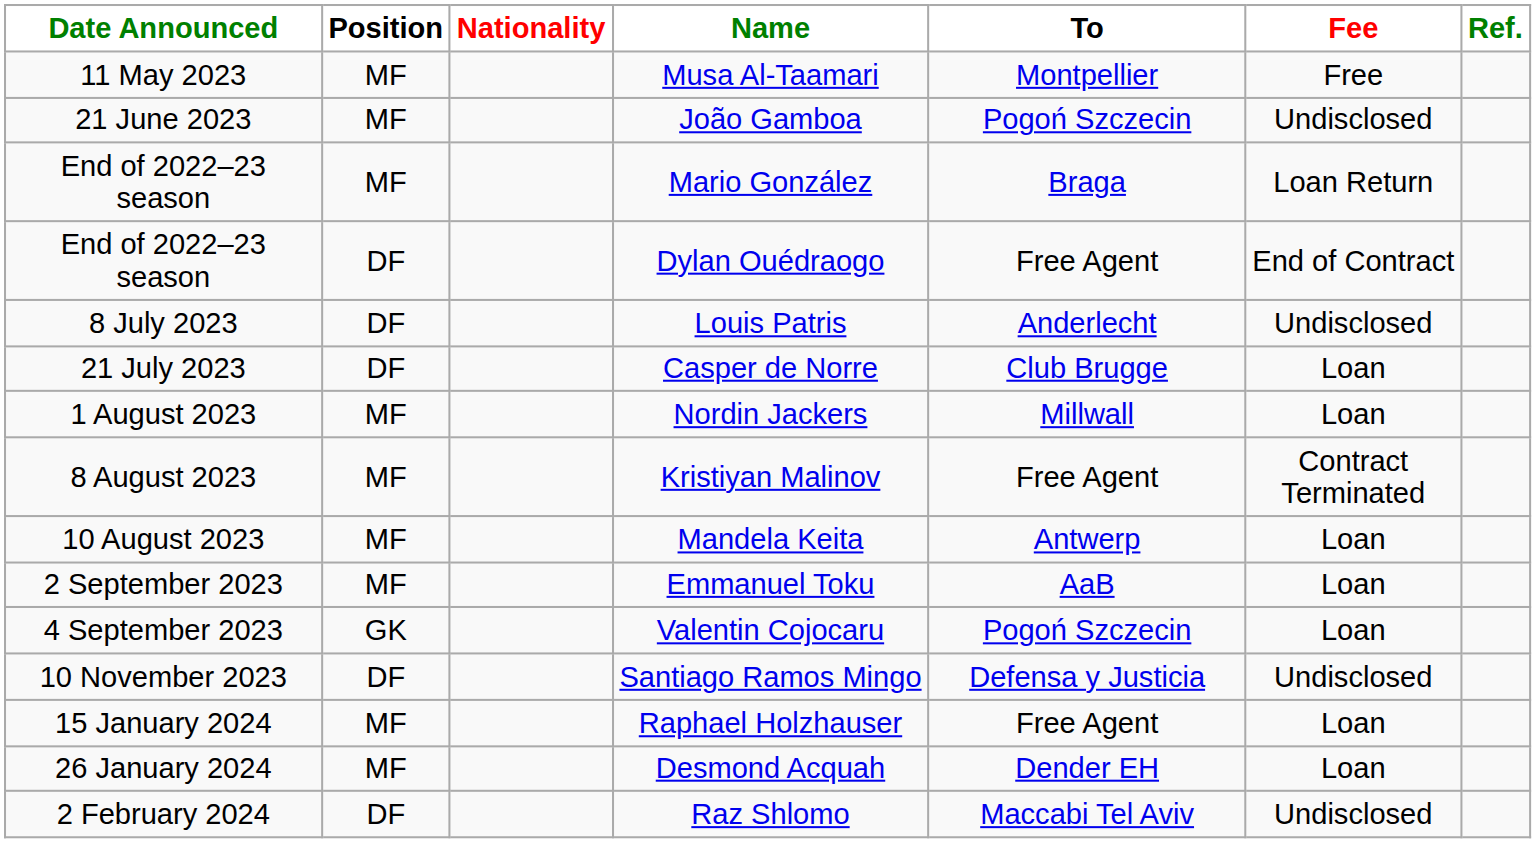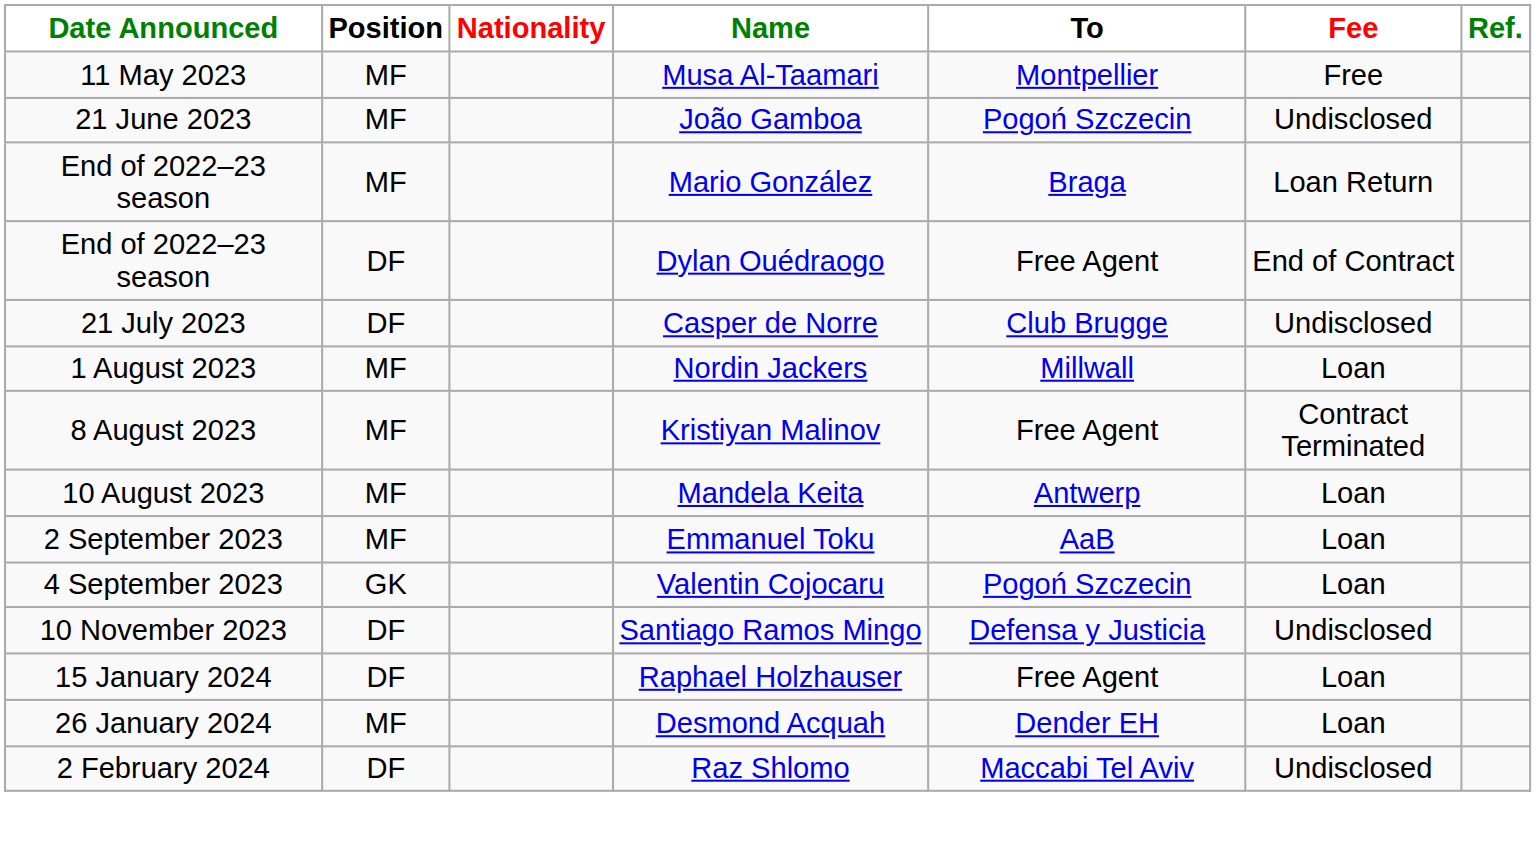- row: 8 July 2023 | DF | Louis Patris | Anderlecht | Undisclosed
Casper de Norre | Fee: Loan -> Undisclosed
Raphael Holzhauser | Position: MF -> DF
